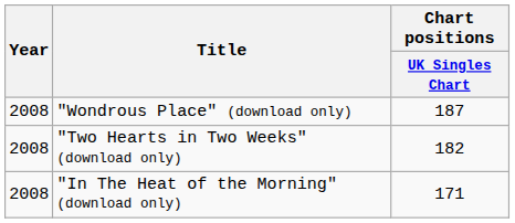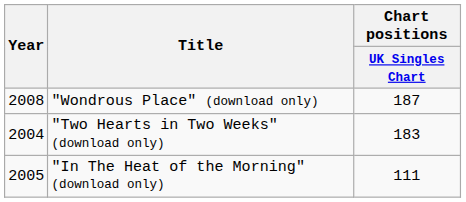"Two Hearts in Two Weeks" (download only) | Year: 2008 -> 2004
"Two Hearts in Two Weeks" (download only) | Chart positions / UK Singles Chart: 182 -> 183
"In The Heat of the Morning" (download only) | Year: 2008 -> 2005
"In The Heat of the Morning" (download only) | Chart positions / UK Singles Chart: 171 -> 111
